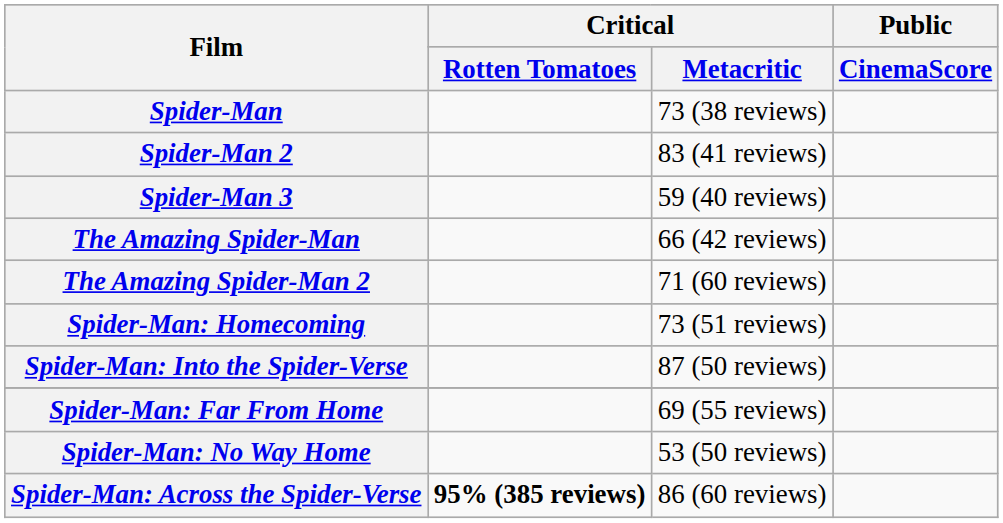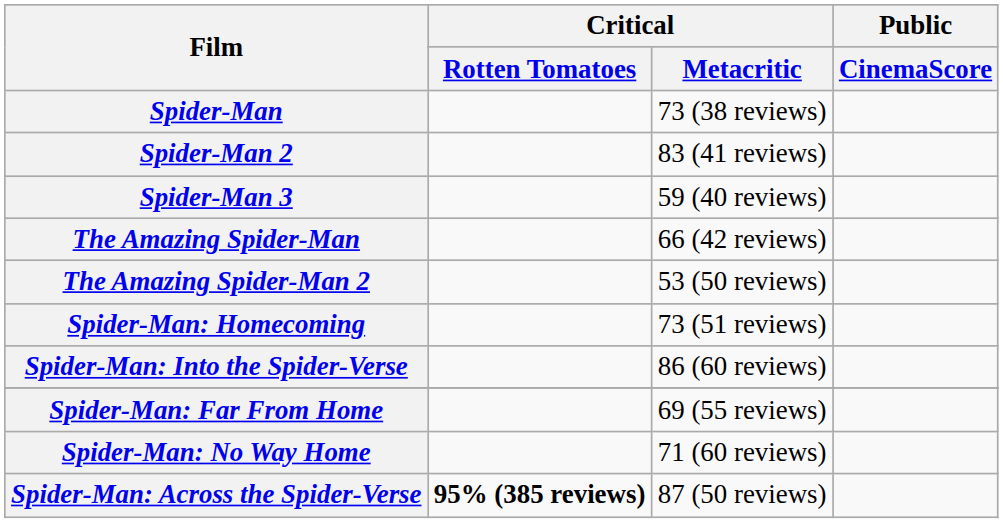The Amazing Spider-Man 2 | Critical / Metacritic: 71 (60 reviews) -> 53 (50 reviews)
Spider-Man: Into the Spider-Verse | Critical / Metacritic: 87 (50 reviews) -> 86 (60 reviews)
Spider-Man: No Way Home | Critical / Metacritic: 53 (50 reviews) -> 71 (60 reviews)
Spider-Man: Across the Spider-Verse | Critical / Metacritic: 86 (60 reviews) -> 87 (50 reviews)
